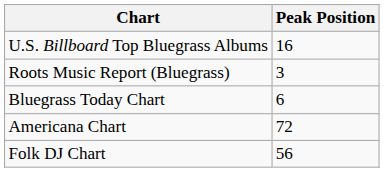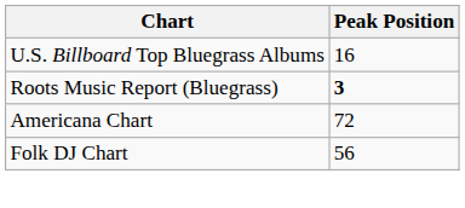Roots Music Report (Bluegrass) | Peak Position: normal -> bold
- row: Bluegrass Today Chart | 6
